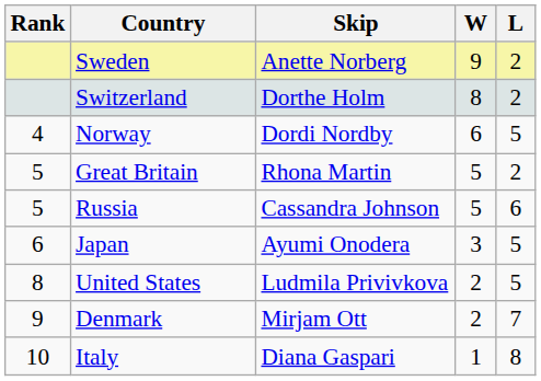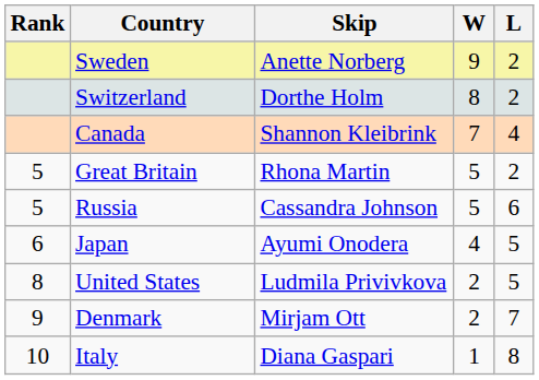+ row: Canada | Shannon Kleibrink | 7 | 4
- row: 4 | Norway | Dordi Nordby | 6 | 5
Japan | W: 3 -> 4
